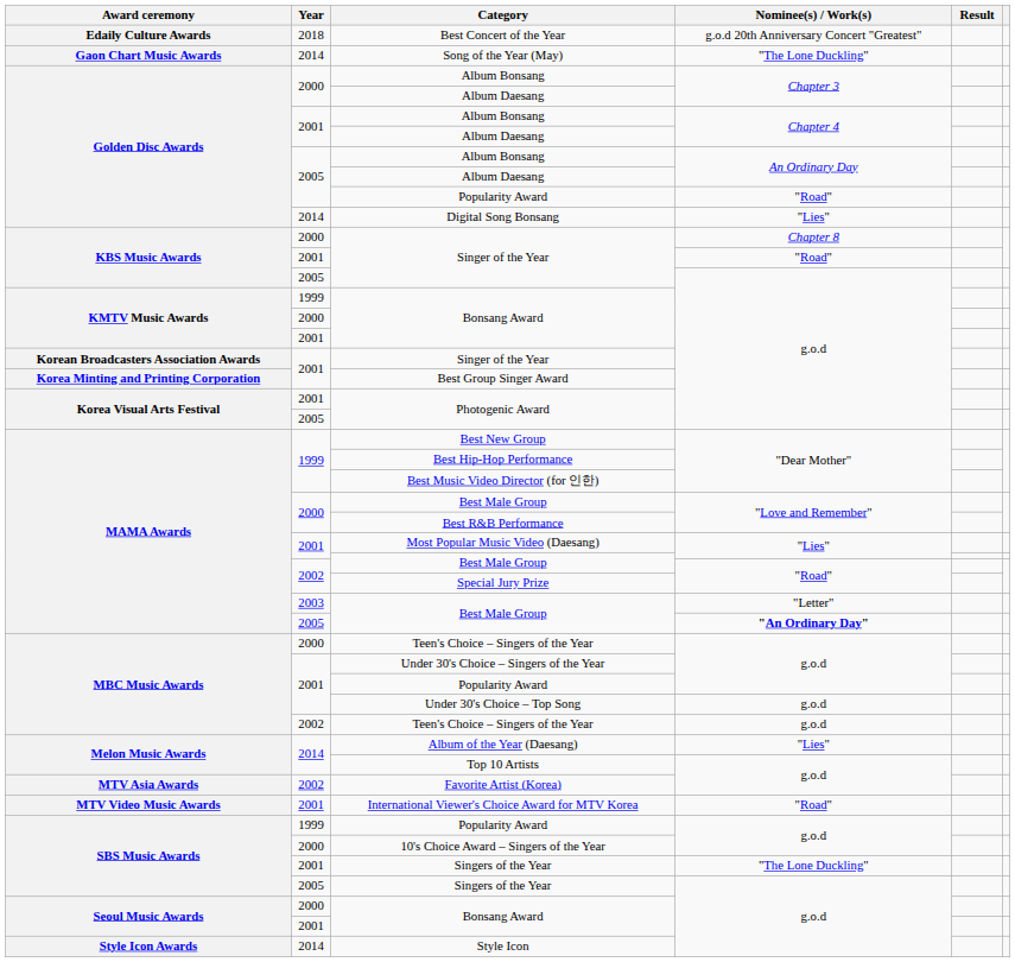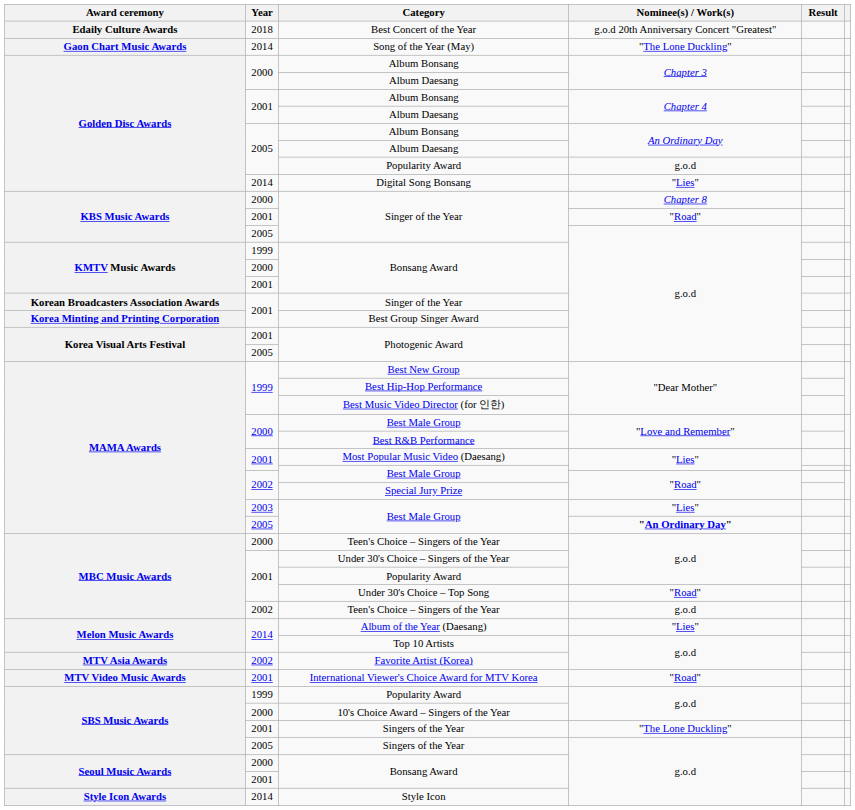2005 / Popularity Award | Nominee(s) / Work(s): "Road" -> g.o.d
2003 / Best Male Group | Nominee(s) / Work(s): "Letter" -> "Lies"
Under 30's Choice – Top Song | Nominee(s) / Work(s): g.o.d -> "Road"
